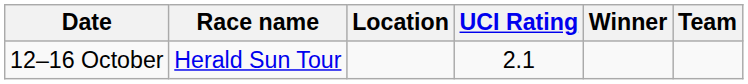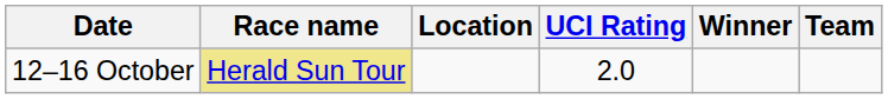12–16 October | Race name: no background -> khaki background
12–16 October | UCI Rating: 2.1 -> 2.0
